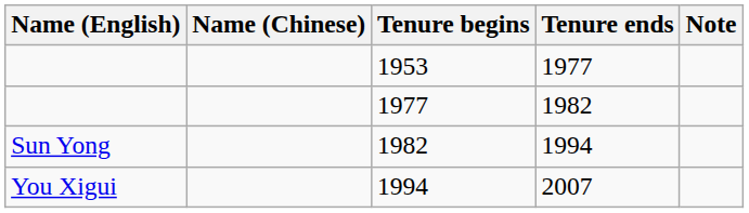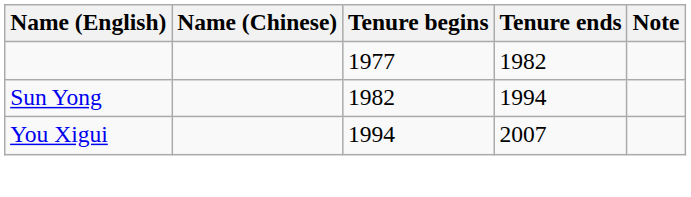- row: 1953 | 1977
